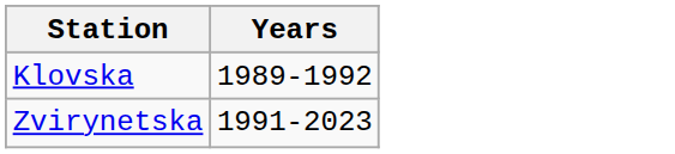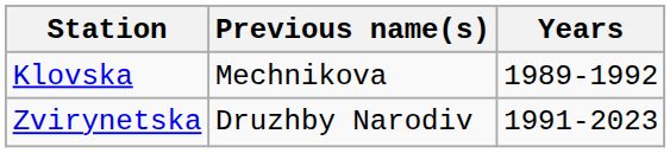+ column: Previous name(s) | Mechnikova | Druzhby Narodiv
